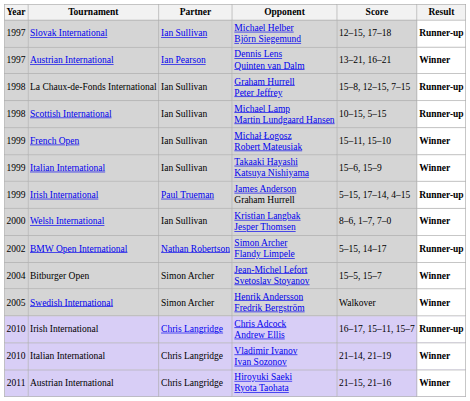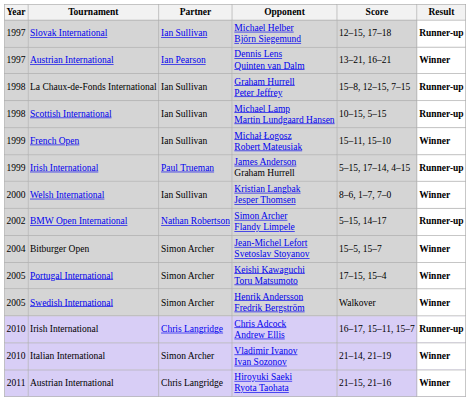- row: 1999 | Italian International | Ian Sullivan | Takaaki Hayashi Katsuya Nishiyama | 15–6, 15–9 | Winner
+ row: 2005 | Portugal International | Simon Archer | Keishi Kawaguchi Toru Matsumoto | 17–15, 15–4 | Winner
Vladimir Ivanov Ivan Sozonov | Partner: Chris Langridge -> Simon Archer
